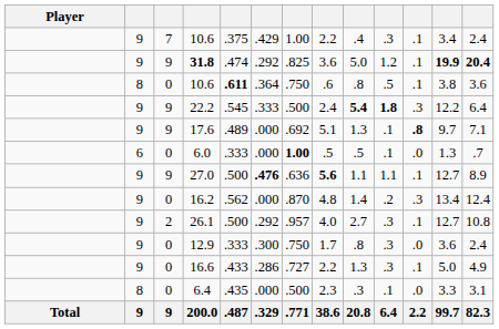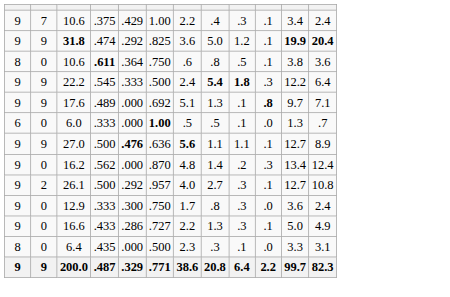- column: Player | Total
